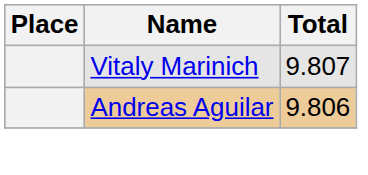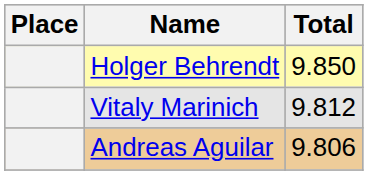+ row: Holger Behrendt | 9.850
Vitaly Marinich | Total: 9.807 -> 9.812
